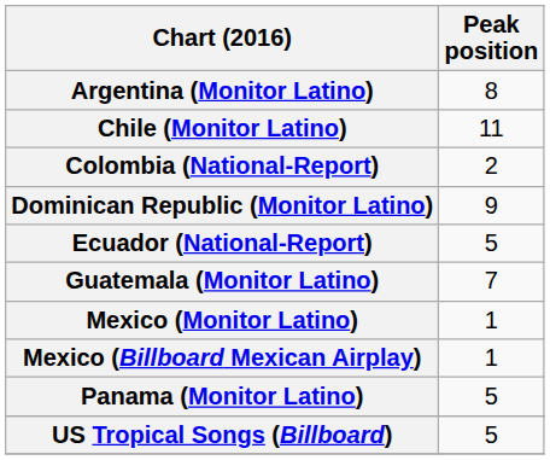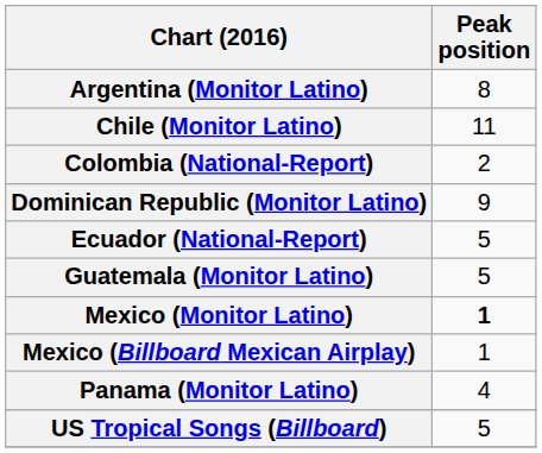Guatemala (Monitor Latino) | Peak position: 7 -> 5
Mexico (Monitor Latino) | Peak position: normal -> bold
Panama (Monitor Latino) | Peak position: 5 -> 4
